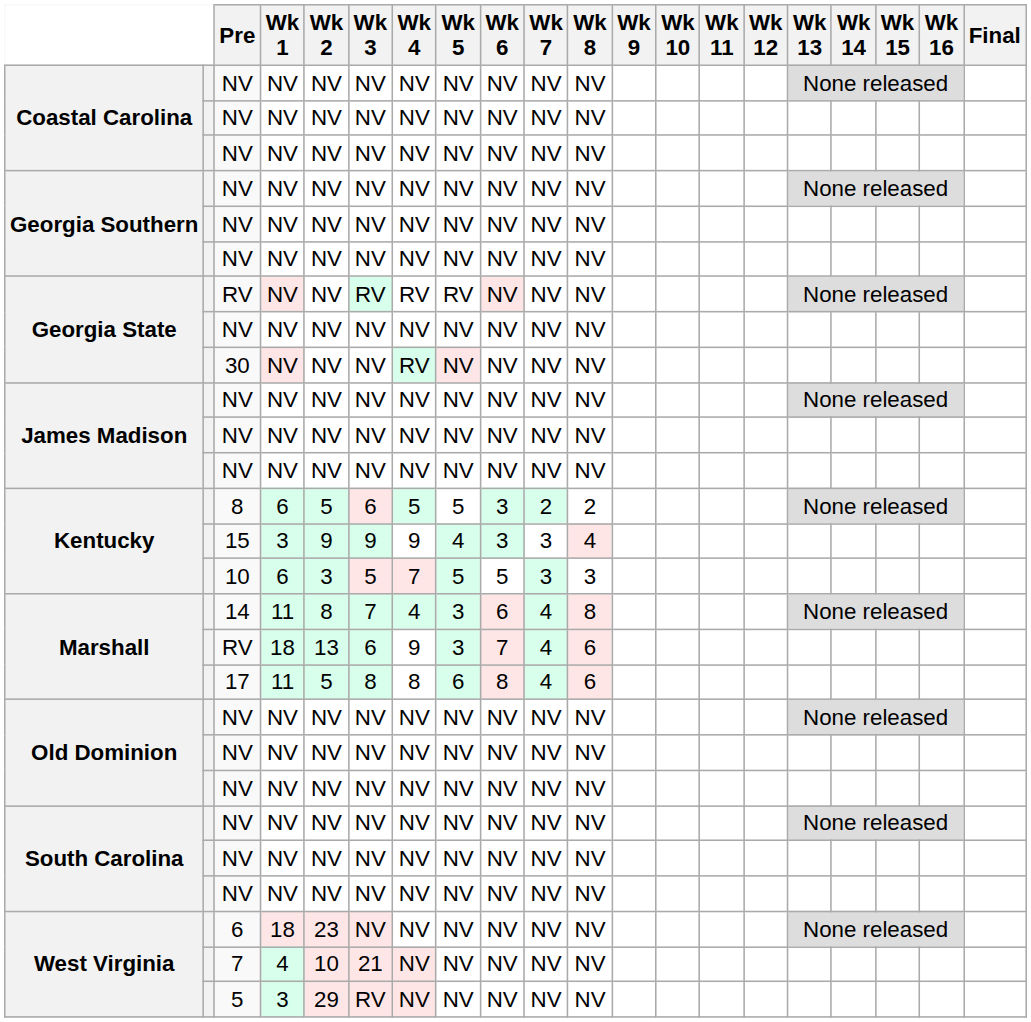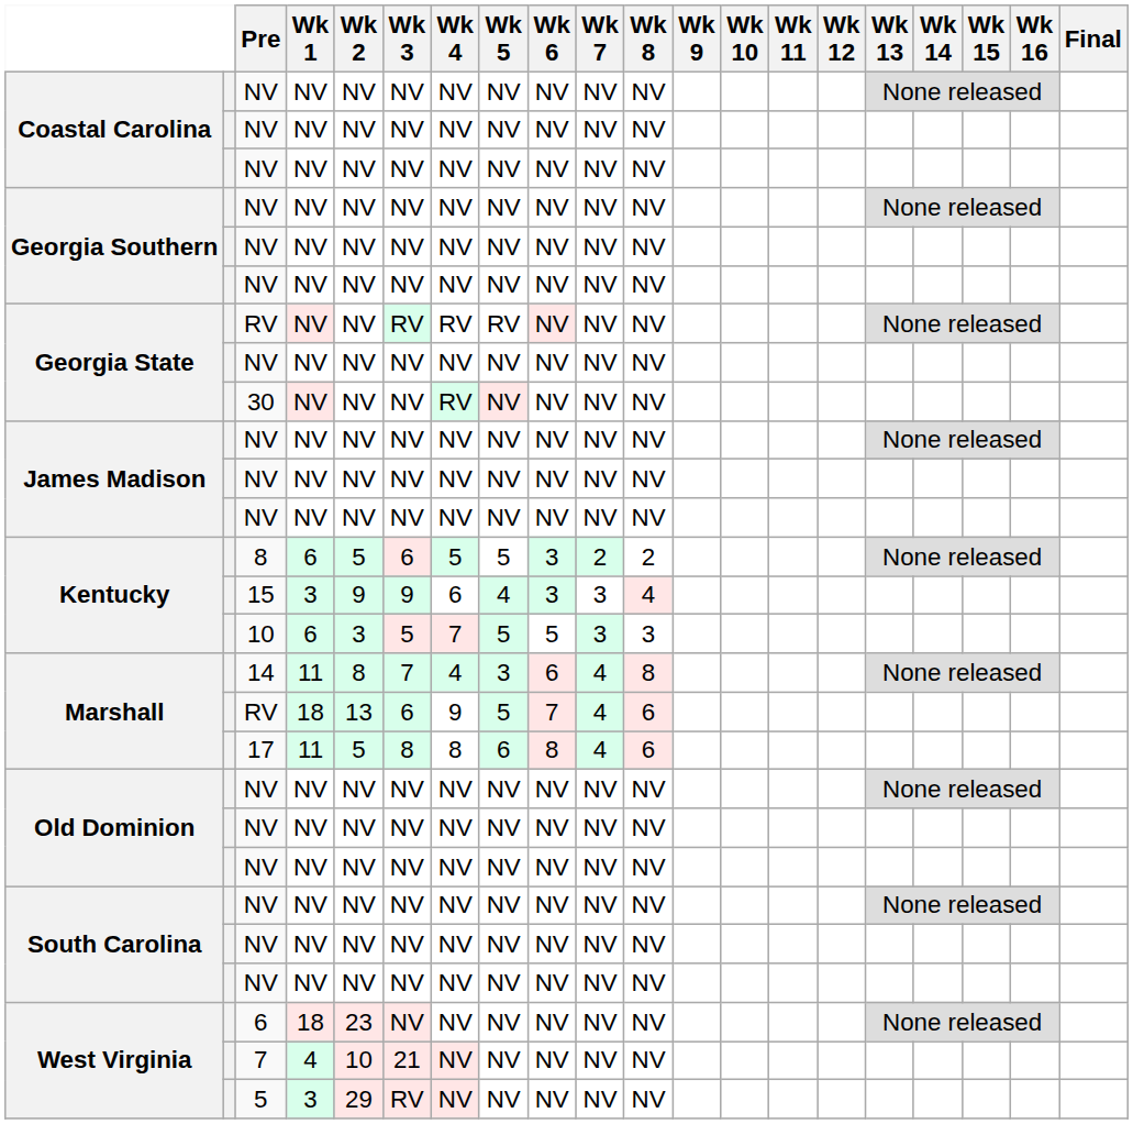15 | Wk 4: 9 -> 6
Marshall / RV | Wk 5: 3 -> 5
